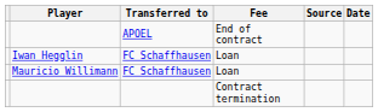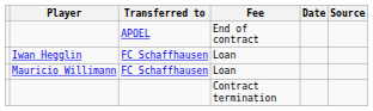columns swapped: Date <-> Source
